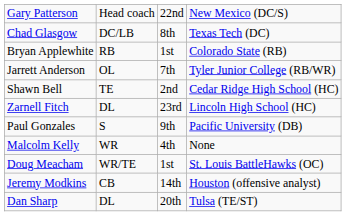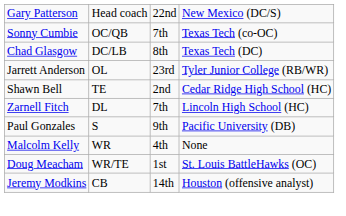+ row: Sonny Cumbie | OC/QB | 7th | Texas Tech (co-OC)
- row: Bryan Applewhite | RB | 1st | Colorado State (RB)
Jarrett Anderson | column 3: 7th -> 23rd
Zarnell Fitch | column 3: 23rd -> 7th
- row: Dan Sharp | DL | 20th | Tulsa (TE/ST)
